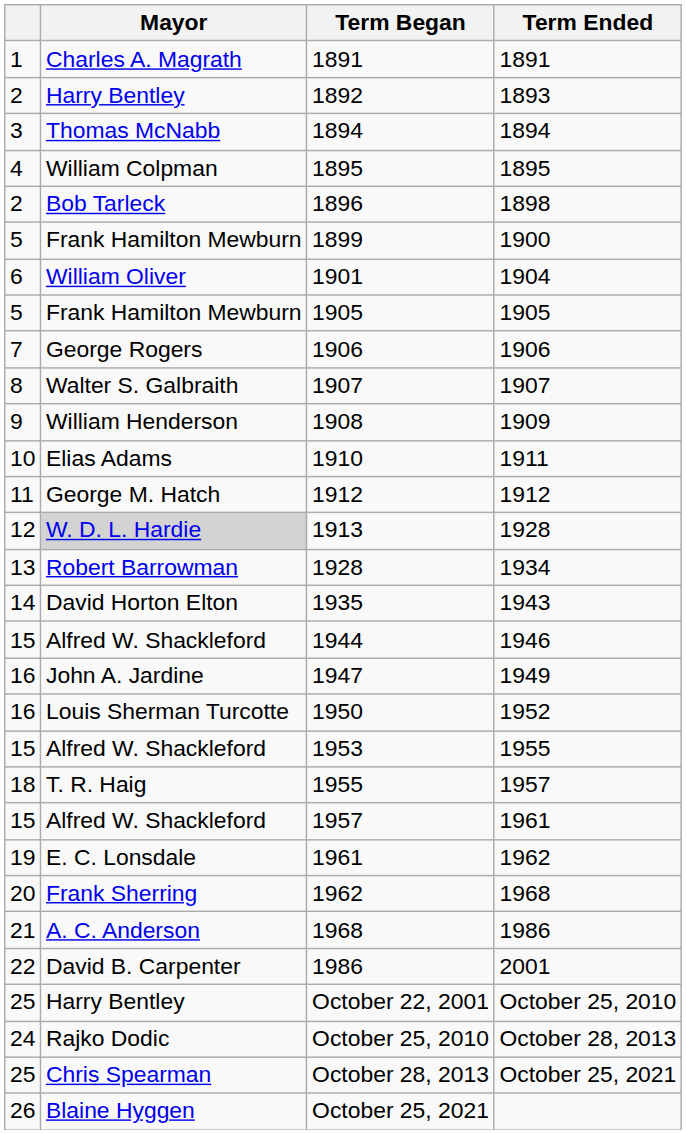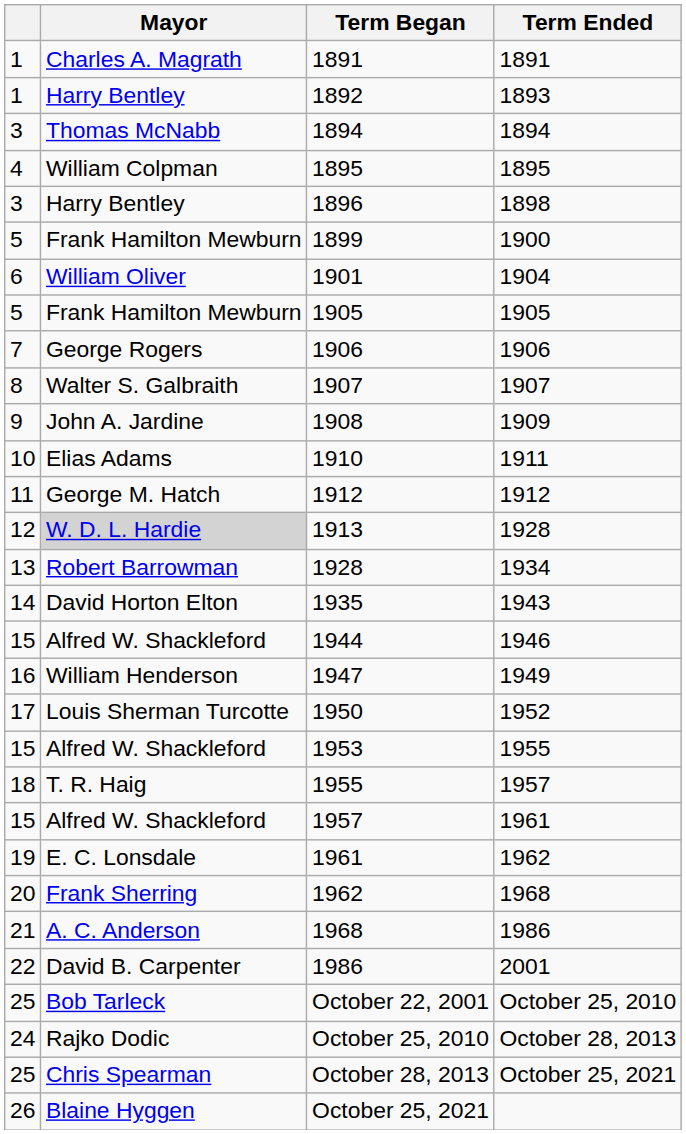1892 | column 1: 2 -> 1
1896 | column 1: 2 -> 3
1896 | Mayor: Bob Tarleck -> Harry Bentley
1908 | Mayor: William Henderson -> John A. Jardine
1947 | Mayor: John A. Jardine -> William Henderson
1950 | column 1: 16 -> 17
October 22, 2001 | Mayor: Harry Bentley -> Bob Tarleck
